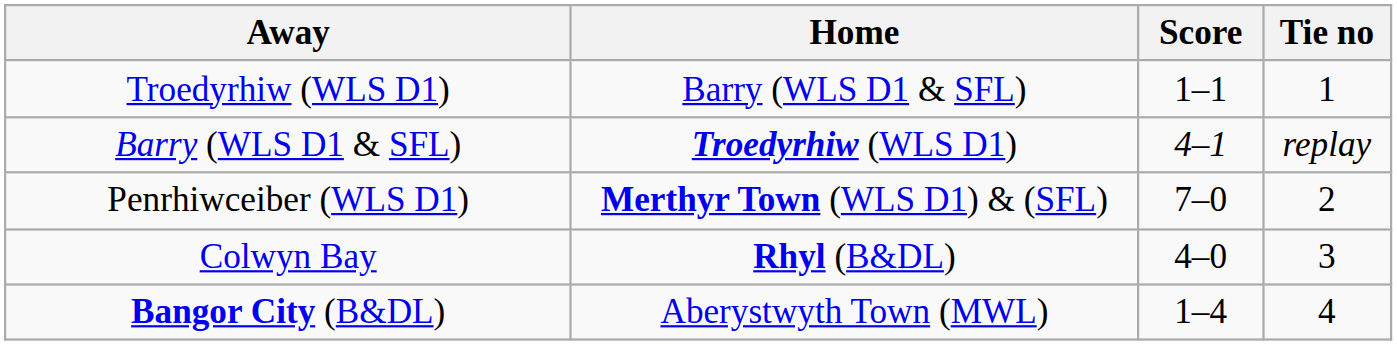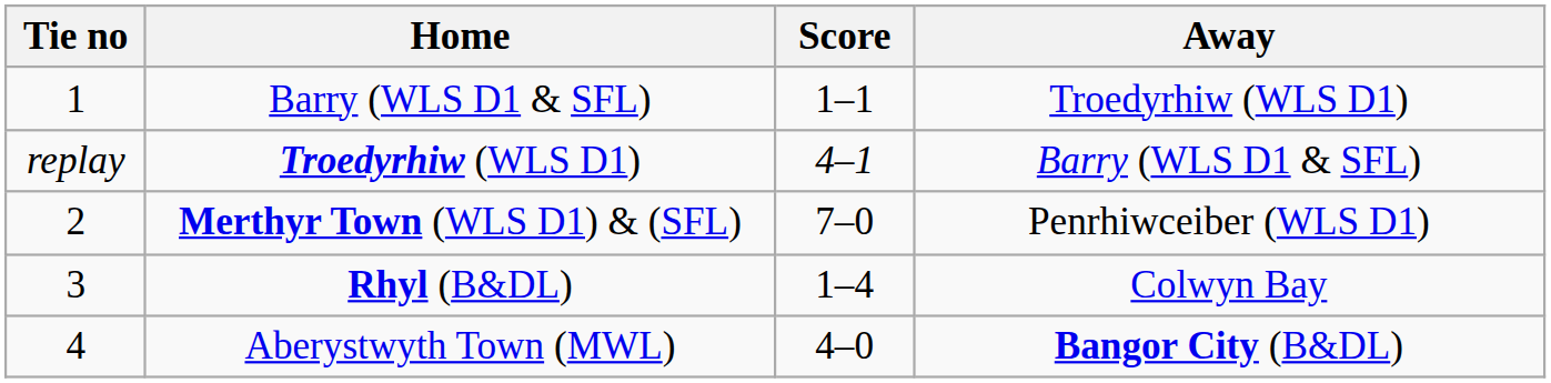columns swapped: Tie no <-> Away
Rhyl (B&DL) | Score: 4–0 -> 1–4
Aberystwyth Town (MWL) | Score: 1–4 -> 4–0
